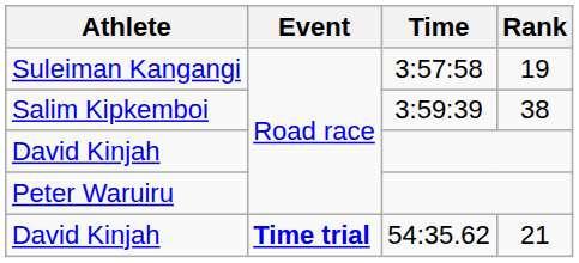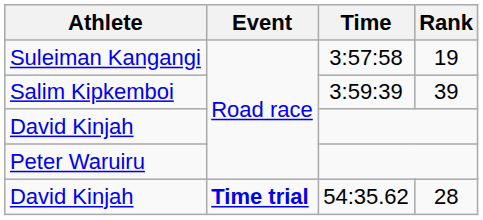Salim Kipkemboi | Rank: 38 -> 39
David Kinjah / 54:35.62 | Rank: 21 -> 28
